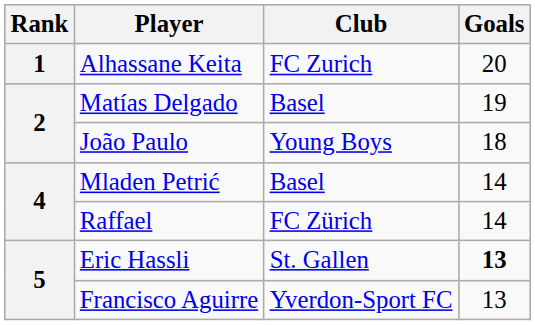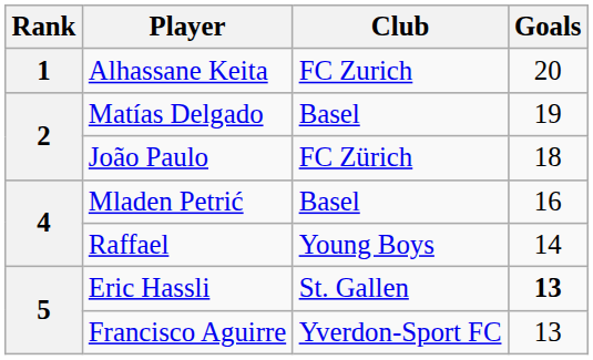João Paulo | Club: Young Boys -> FC Zürich
Mladen Petrić | Goals: 14 -> 16
Raffael | Club: FC Zürich -> Young Boys
